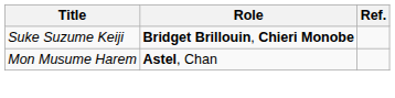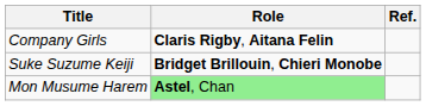+ row: Company Girls | Claris Rigby, Aitana Felin
Mon Musume Harem | Role: no background -> lightgreen background
